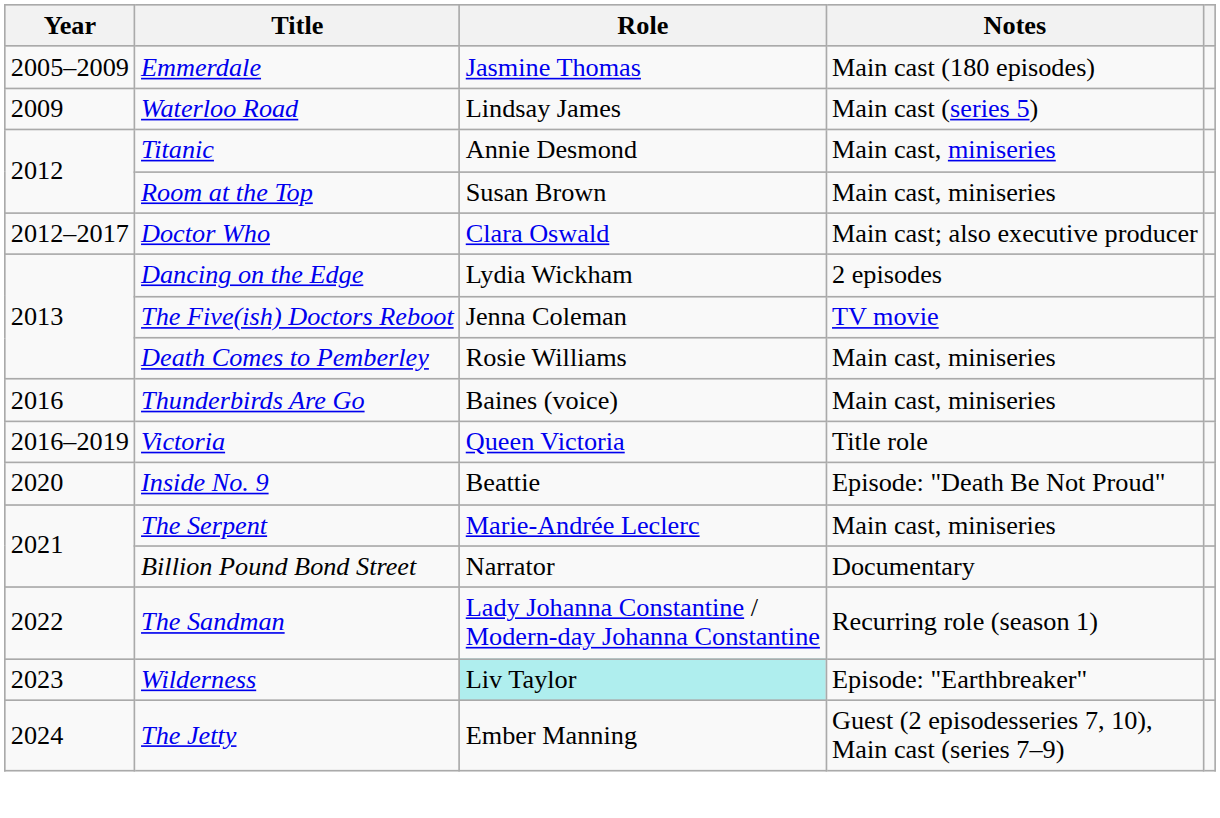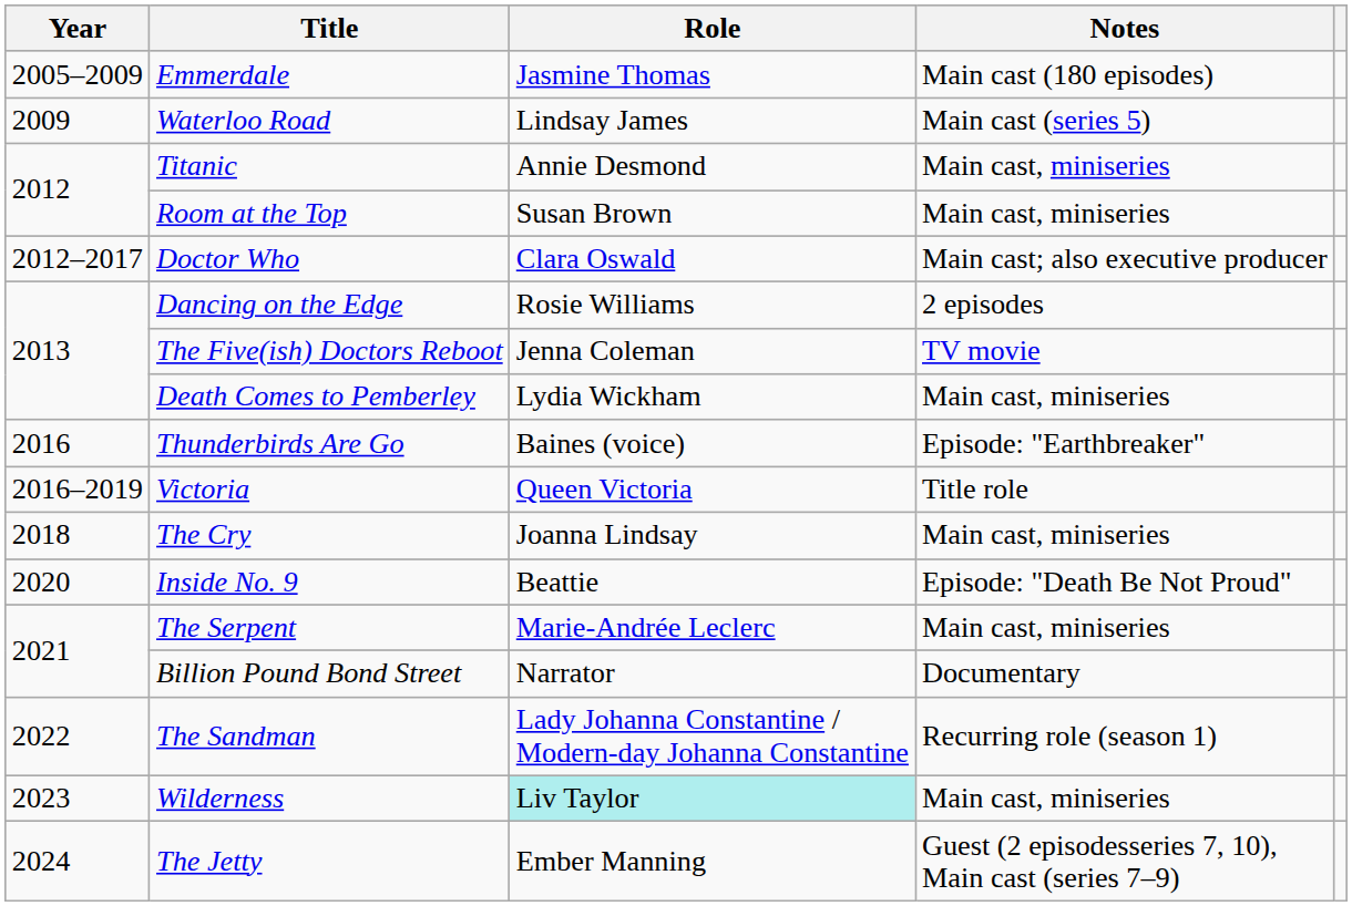Dancing on the Edge | Role: Lydia Wickham -> Rosie Williams
Death Comes to Pemberley | Role: Rosie Williams -> Lydia Wickham
Thunderbirds Are Go | Notes: Main cast, miniseries -> Episode: "Earthbreaker"
+ row: 2018 | The Cry | Joanna Lindsay | Main cast, miniseries
Wilderness | Notes: Episode: "Earthbreaker" -> Main cast, miniseries
